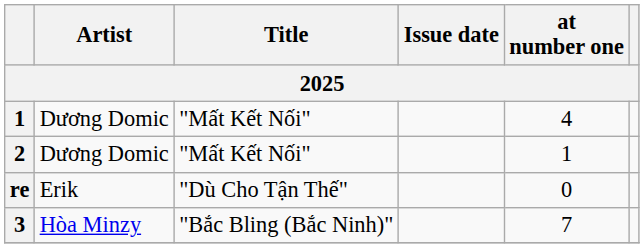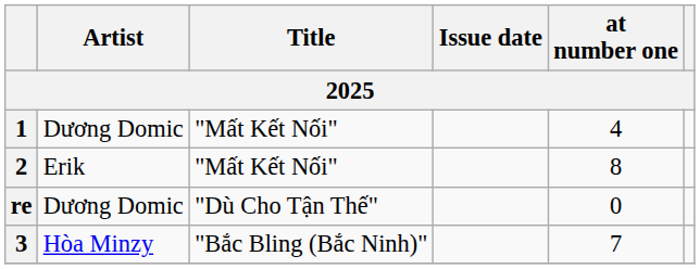2 | Artist: Dương Domic -> Erik
2 | at number one: 1 -> 8
re | Artist: Erik -> Dương Domic
